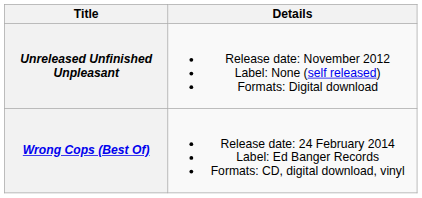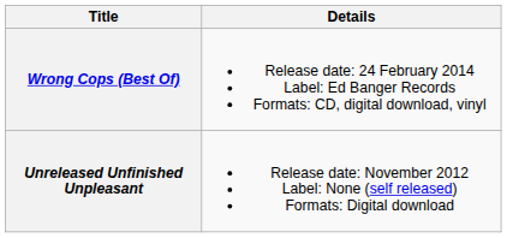rows swapped: Unreleased Unfinished Unpleasant <-> Wrong Cops (Best Of)
